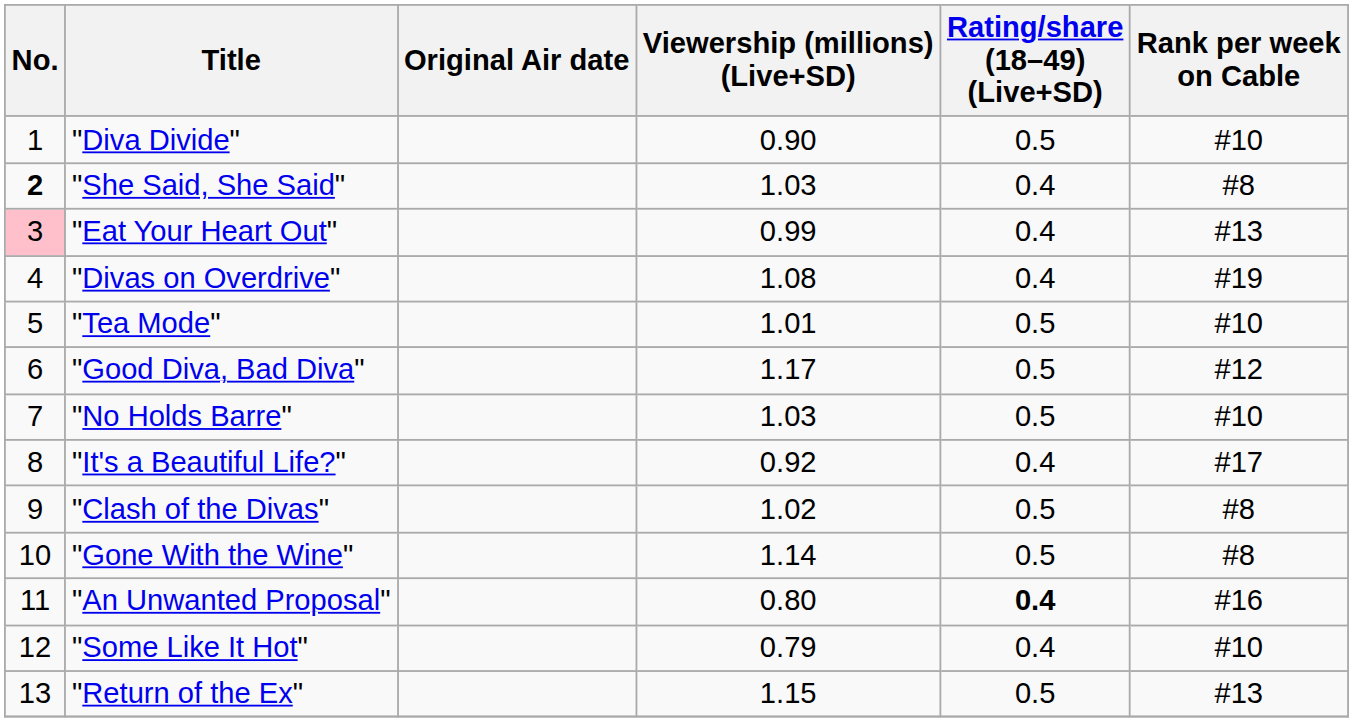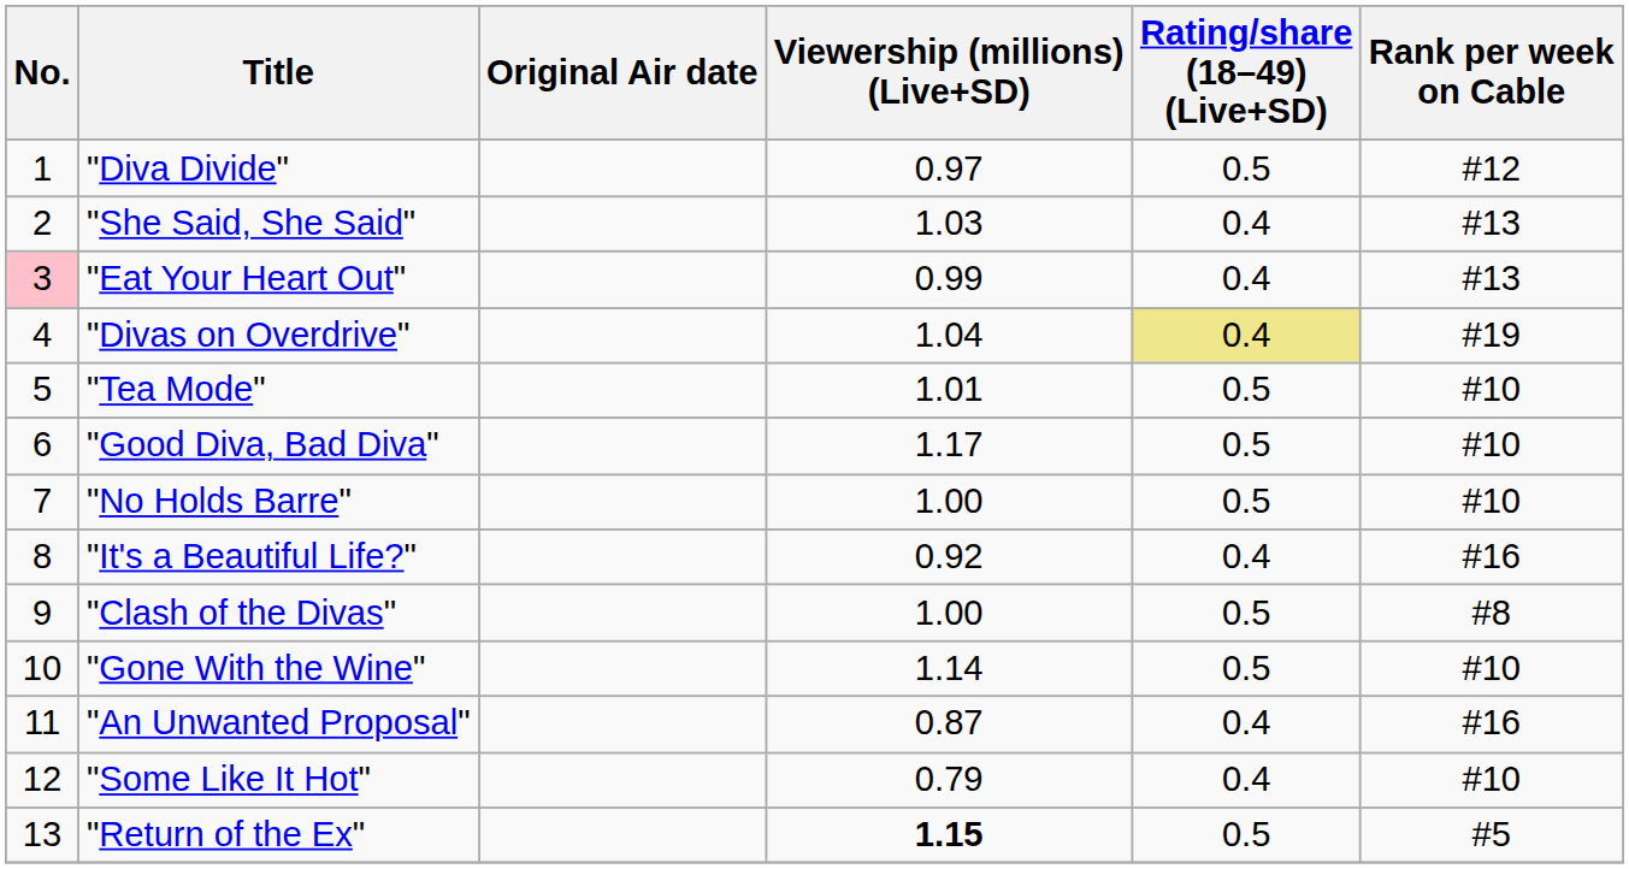"Diva Divide" | Viewership (millions) (Live+SD): 0.90 -> 0.97
"Diva Divide" | Rank per week on Cable: #10 -> #12
"She Said, She Said" | No.: bold -> normal
"She Said, She Said" | Rank per week on Cable: #8 -> #13
"Divas on Overdrive" | Viewership (millions) (Live+SD): 1.08 -> 1.04
"Divas on Overdrive" | Rating/share (18–49) (Live+SD): no background -> khaki background
"Good Diva, Bad Diva" | Rank per week on Cable: #12 -> #10
"No Holds Barre" | Viewership (millions) (Live+SD): 1.03 -> 1.00
"It's a Beautiful Life?" | Rank per week on Cable: #17 -> #16
"Clash of the Divas" | Viewership (millions) (Live+SD): 1.02 -> 1.00
"Gone With the Wine" | Rank per week on Cable: #8 -> #10
"An Unwanted Proposal" | Viewership (millions) (Live+SD): 0.80 -> 0.87
"An Unwanted Proposal" | Rating/share (18–49) (Live+SD): bold -> normal
"Return of the Ex" | Viewership (millions) (Live+SD): normal -> bold
"Return of the Ex" | Rank per week on Cable: #13 -> #5
